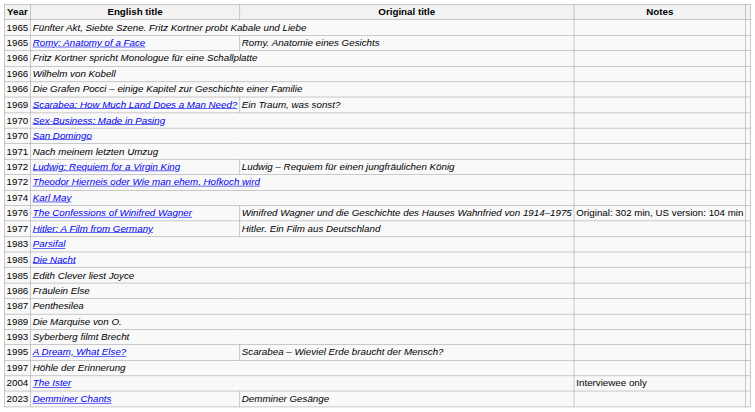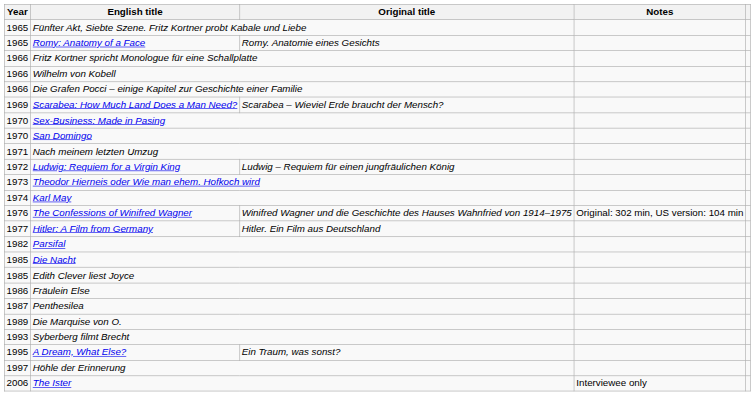Scarabea: How Much Land Does a Man Need? | Original title: Ein Traum, was sonst? -> Scarabea – Wieviel Erde braucht der Mensch?
Theodor Hierneis oder Wie man ehem. Hofkoch wird | Year: 1972 -> 1973
Parsifal | Year: 1983 -> 1982
A Dream, What Else? | Original title: Scarabea – Wieviel Erde braucht der Mensch? -> Ein Traum, was sonst?
The Ister | Year: 2004 -> 2006
- row: 2023 | Demminer Chants | Demminer Gesänge
